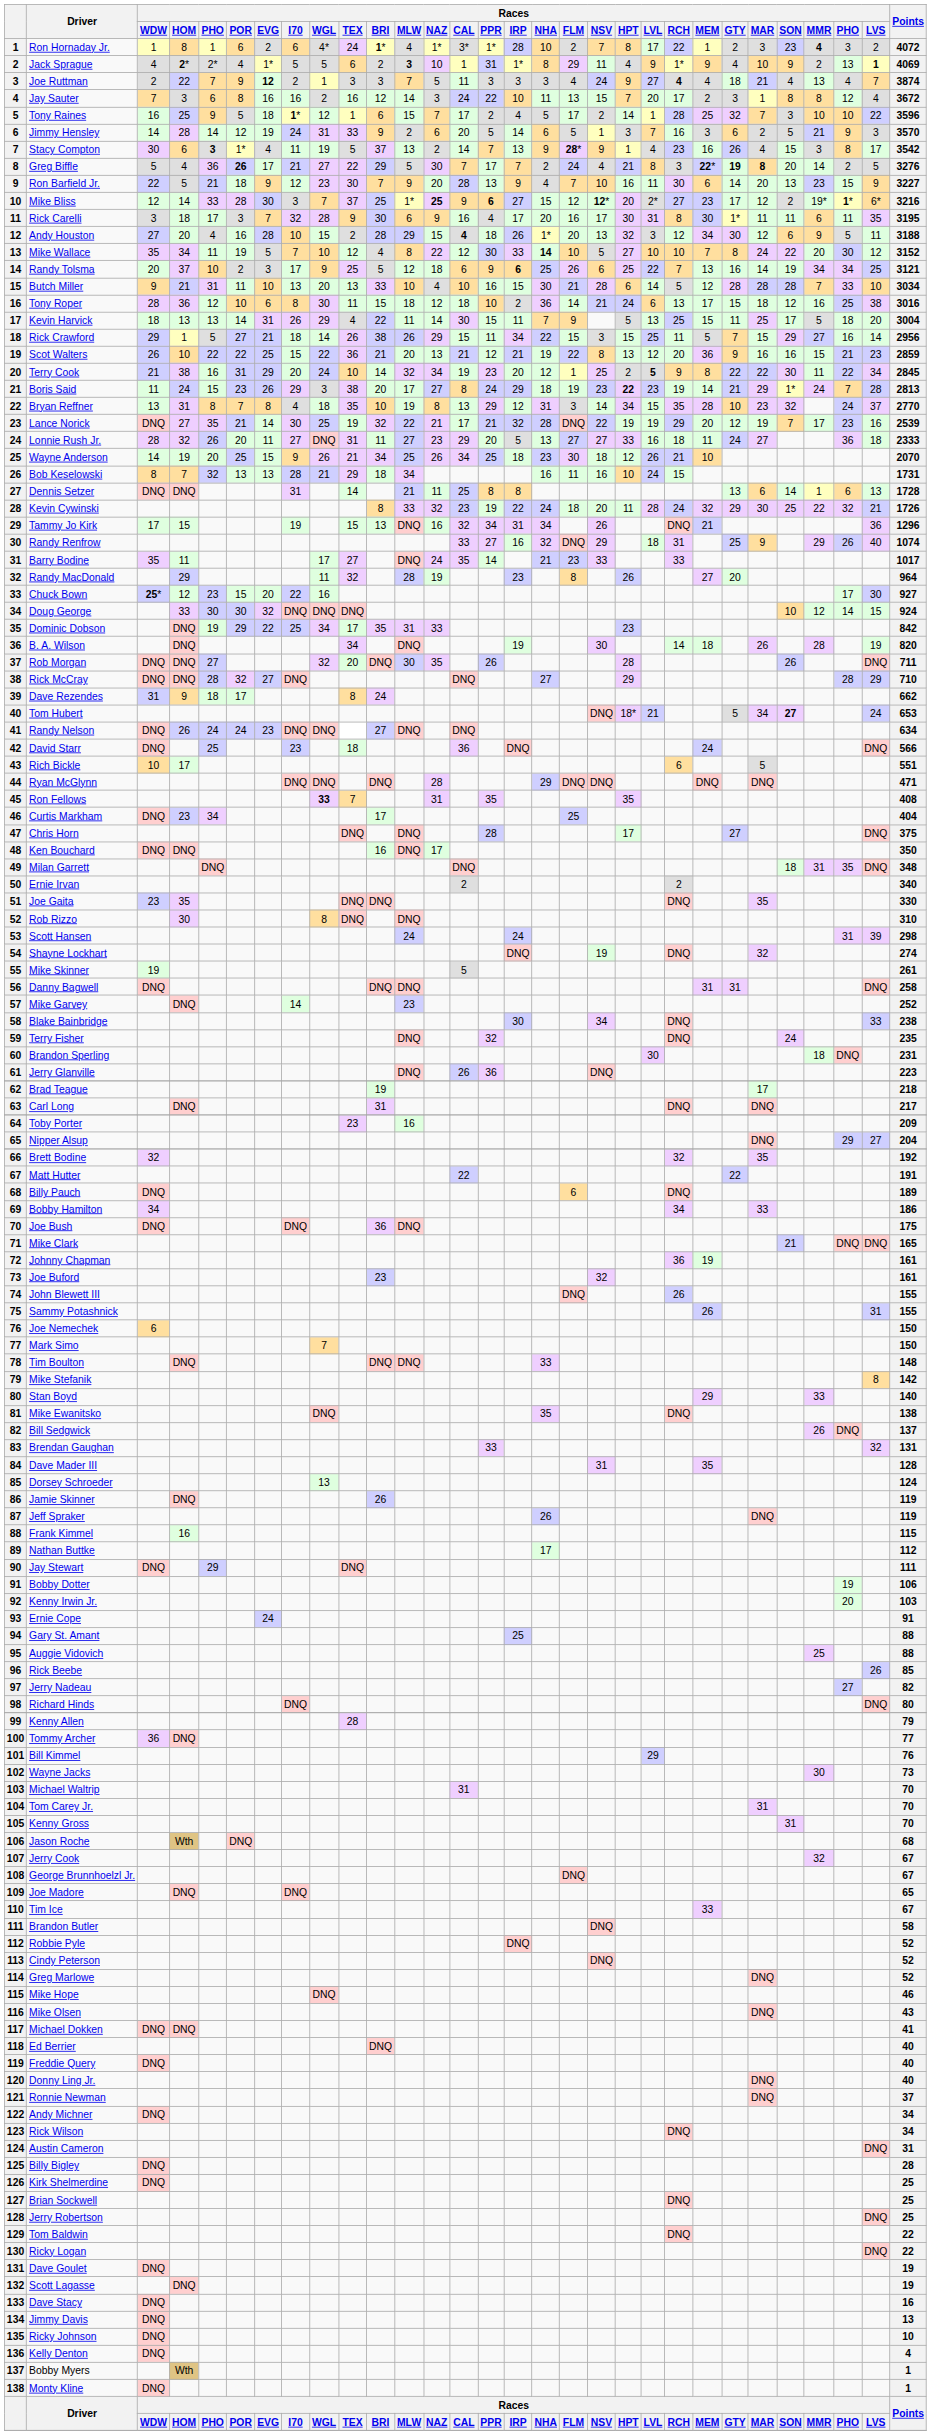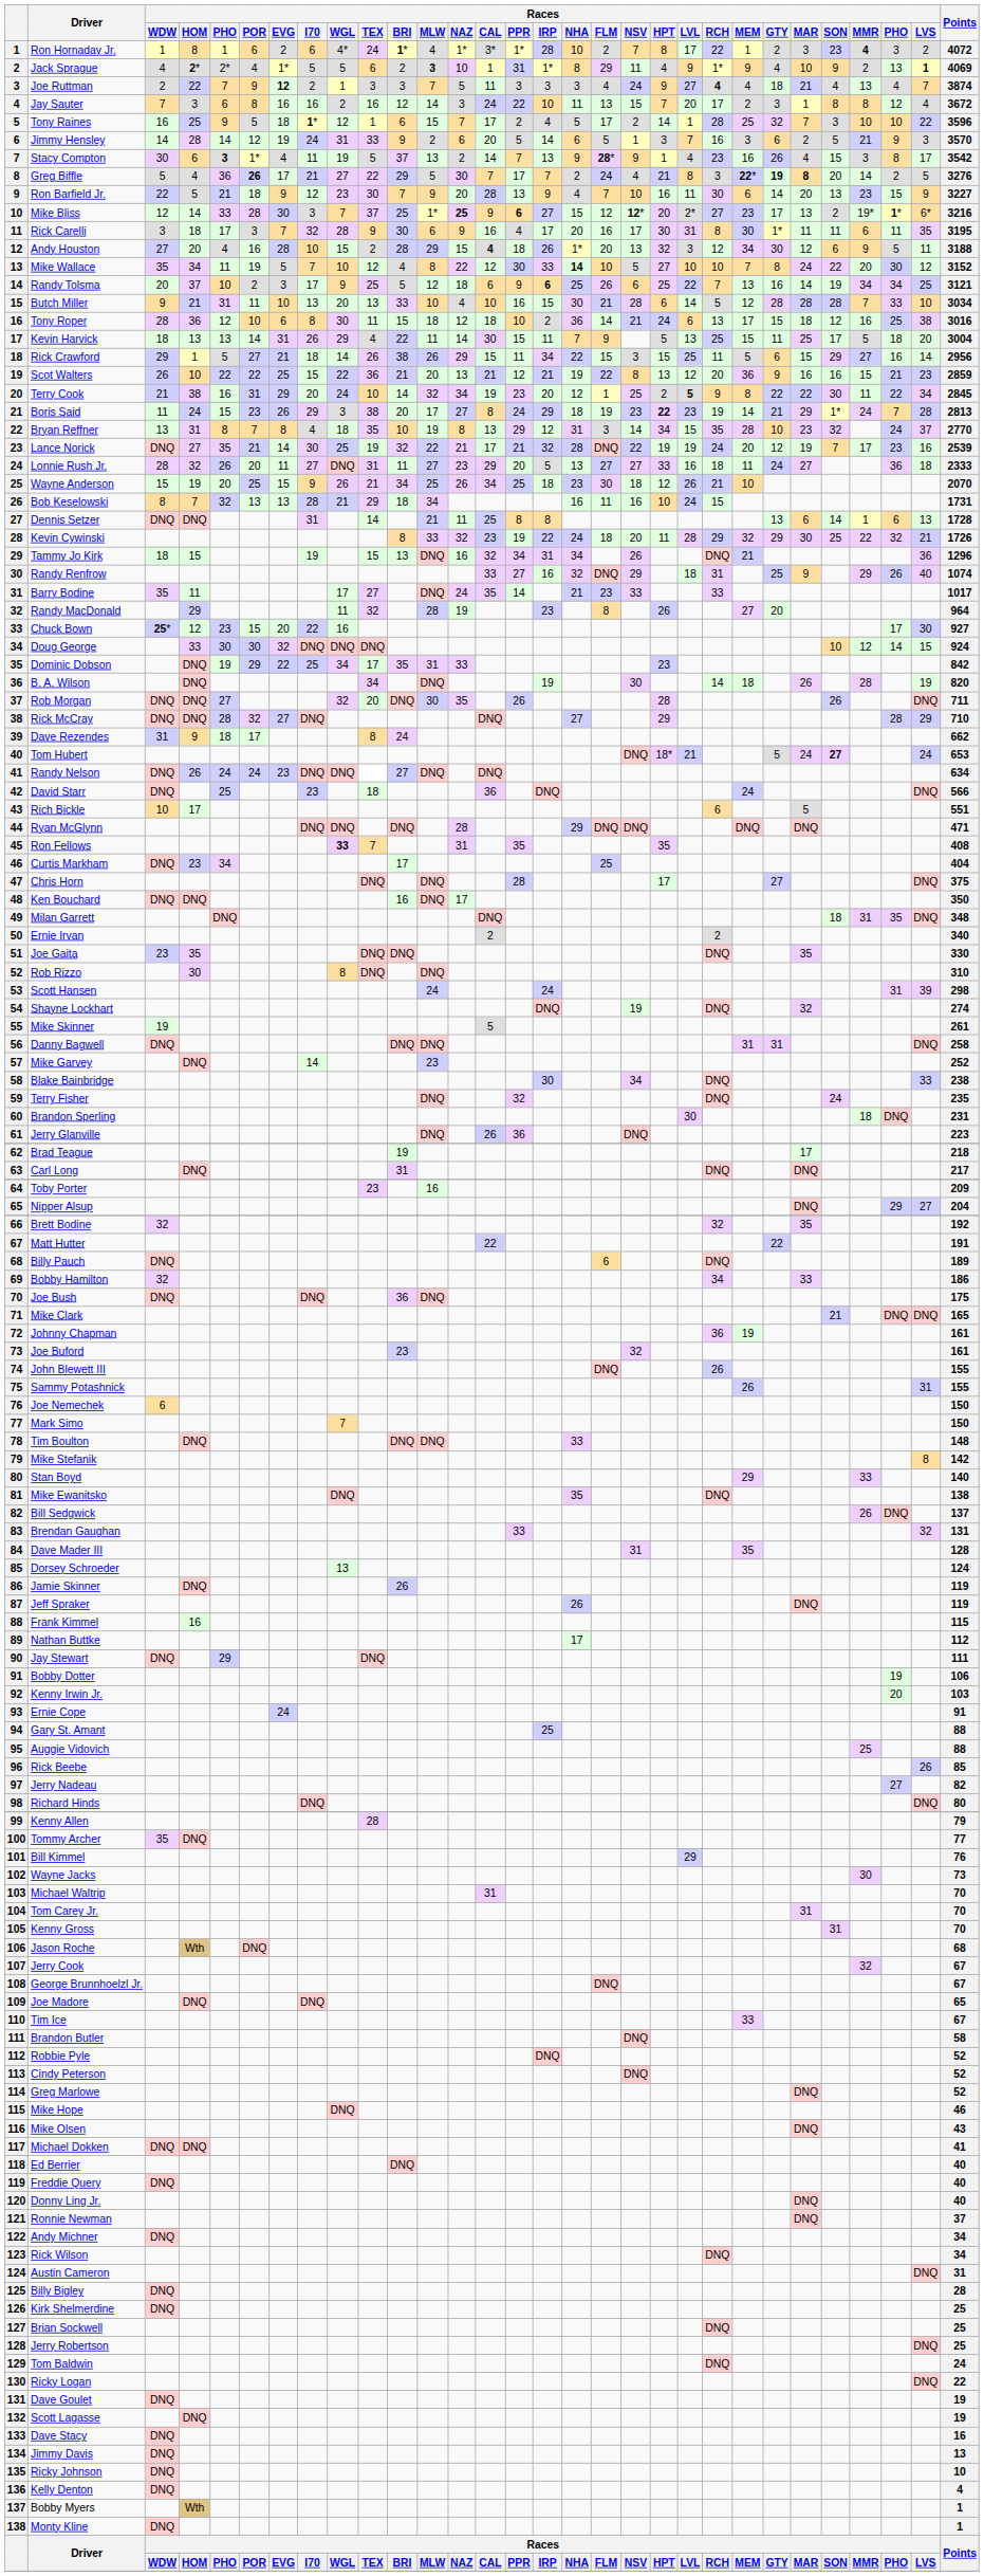Mike Bliss | Races / MAR: 12 -> 13
Rick Crawford | Races / GTY: 7 -> 6
Lance Norick | Races / RCH: 29 -> 24
Wayne Anderson | Races / WDW: 14 -> 15
Kevin Cywinski | Races / RCH: 24 -> 29
Tammy Jo Kirk | Races / WDW: 17 -> 18
Tom Hubert | Races / MAR: 34 -> 24
Bobby Hamilton | Races / WDW: 34 -> 32
Tommy Archer | Races / WDW: 36 -> 35
Tom Baldwin | Points: 22 -> 24
